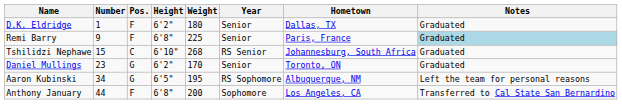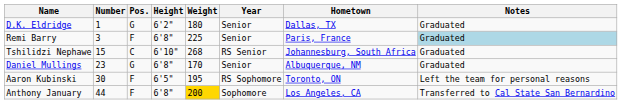D.K. Eldridge | Pos.: F -> G
Remi Barry | Number: 9 -> 3
Daniel Mullings | Height: 6'2" -> 6'8"
Daniel Mullings | Hometown: Toronto, ON -> Albuquerque, NM
Aaron Kubinski | Number: 34 -> 30
Aaron Kubinski | Pos.: G -> F
Aaron Kubinski | Hometown: Albuquerque, NM -> Toronto, ON
Anthony January | Weight: no background -> gold background
